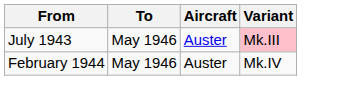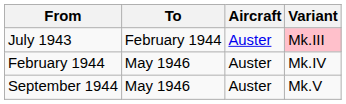July 1943 | To: May 1946 -> February 1944
+ row: September 1944 | May 1946 | Auster | Mk.V
